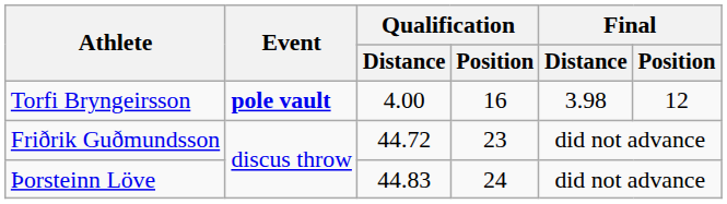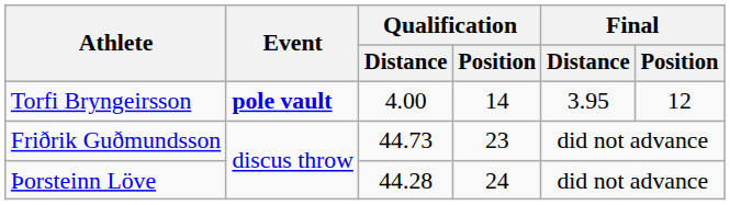Torfi Bryngeirsson | Qualification / Position: 16 -> 14
Torfi Bryngeirsson | Final / Distance: 3.98 -> 3.95
Friðrik Guðmundsson | Qualification / Distance: 44.72 -> 44.73
Þorsteinn Löve | Qualification / Distance: 44.83 -> 44.28
